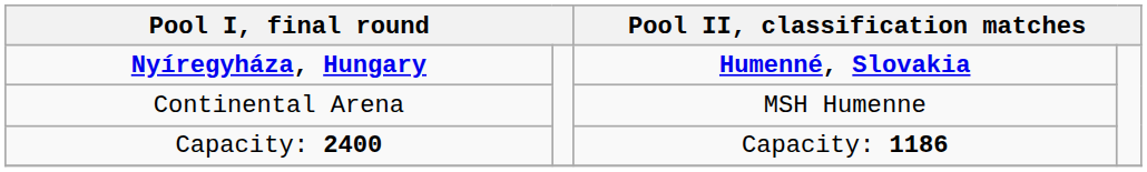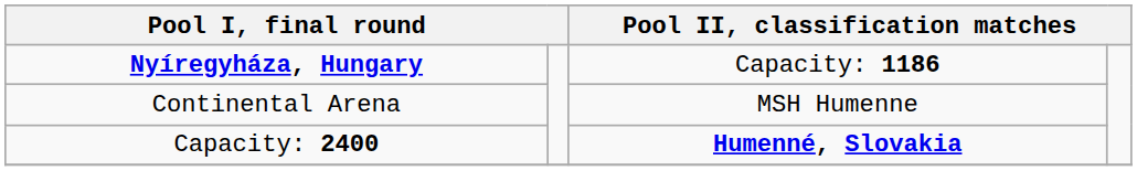Nyíregyháza, Hungary | column 3: Humenné, Slovakia -> Capacity: 1186
Capacity: 2400 | column 3: Capacity: 1186 -> Humenné, Slovakia
